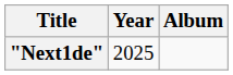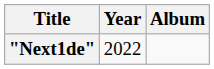"Next1de" | Year: 2025 -> 2022
